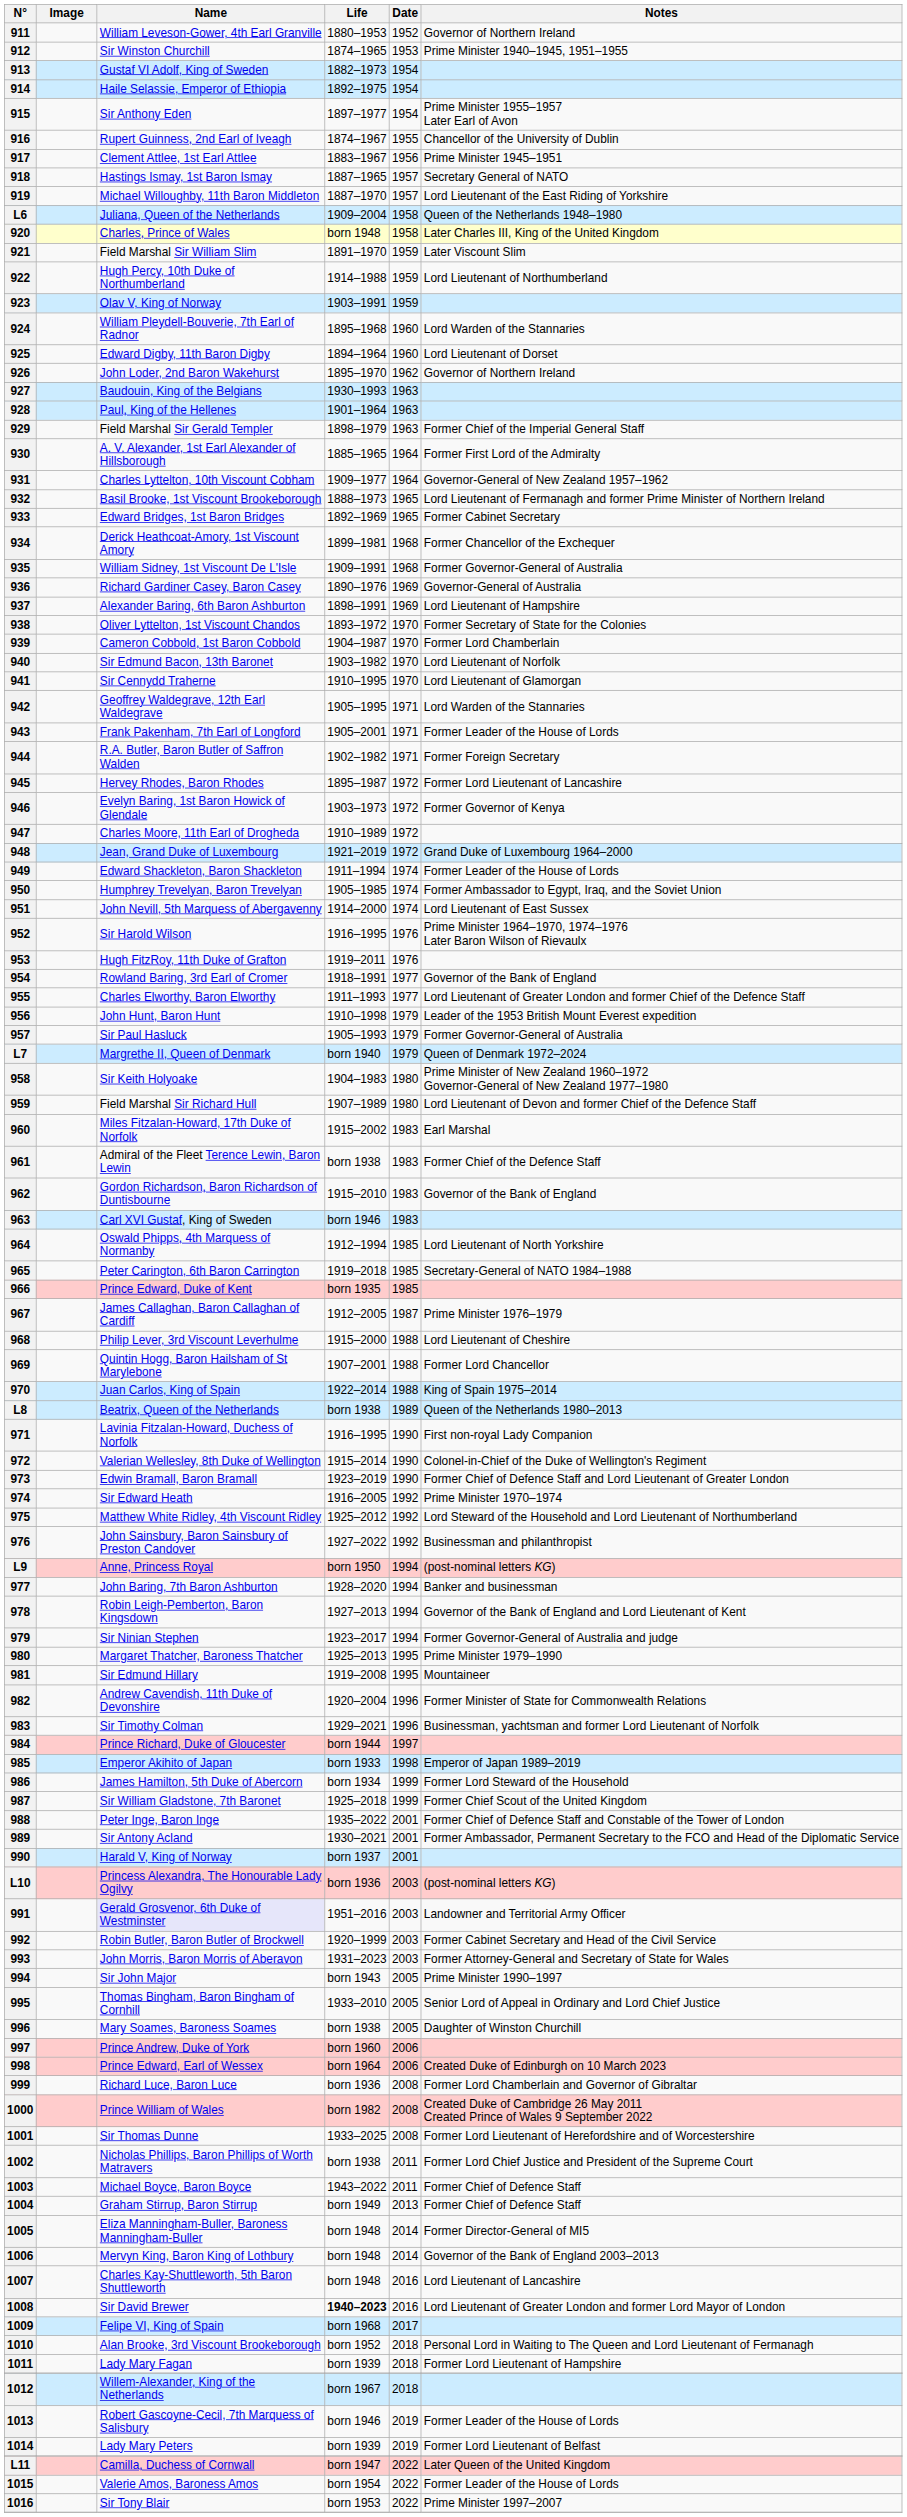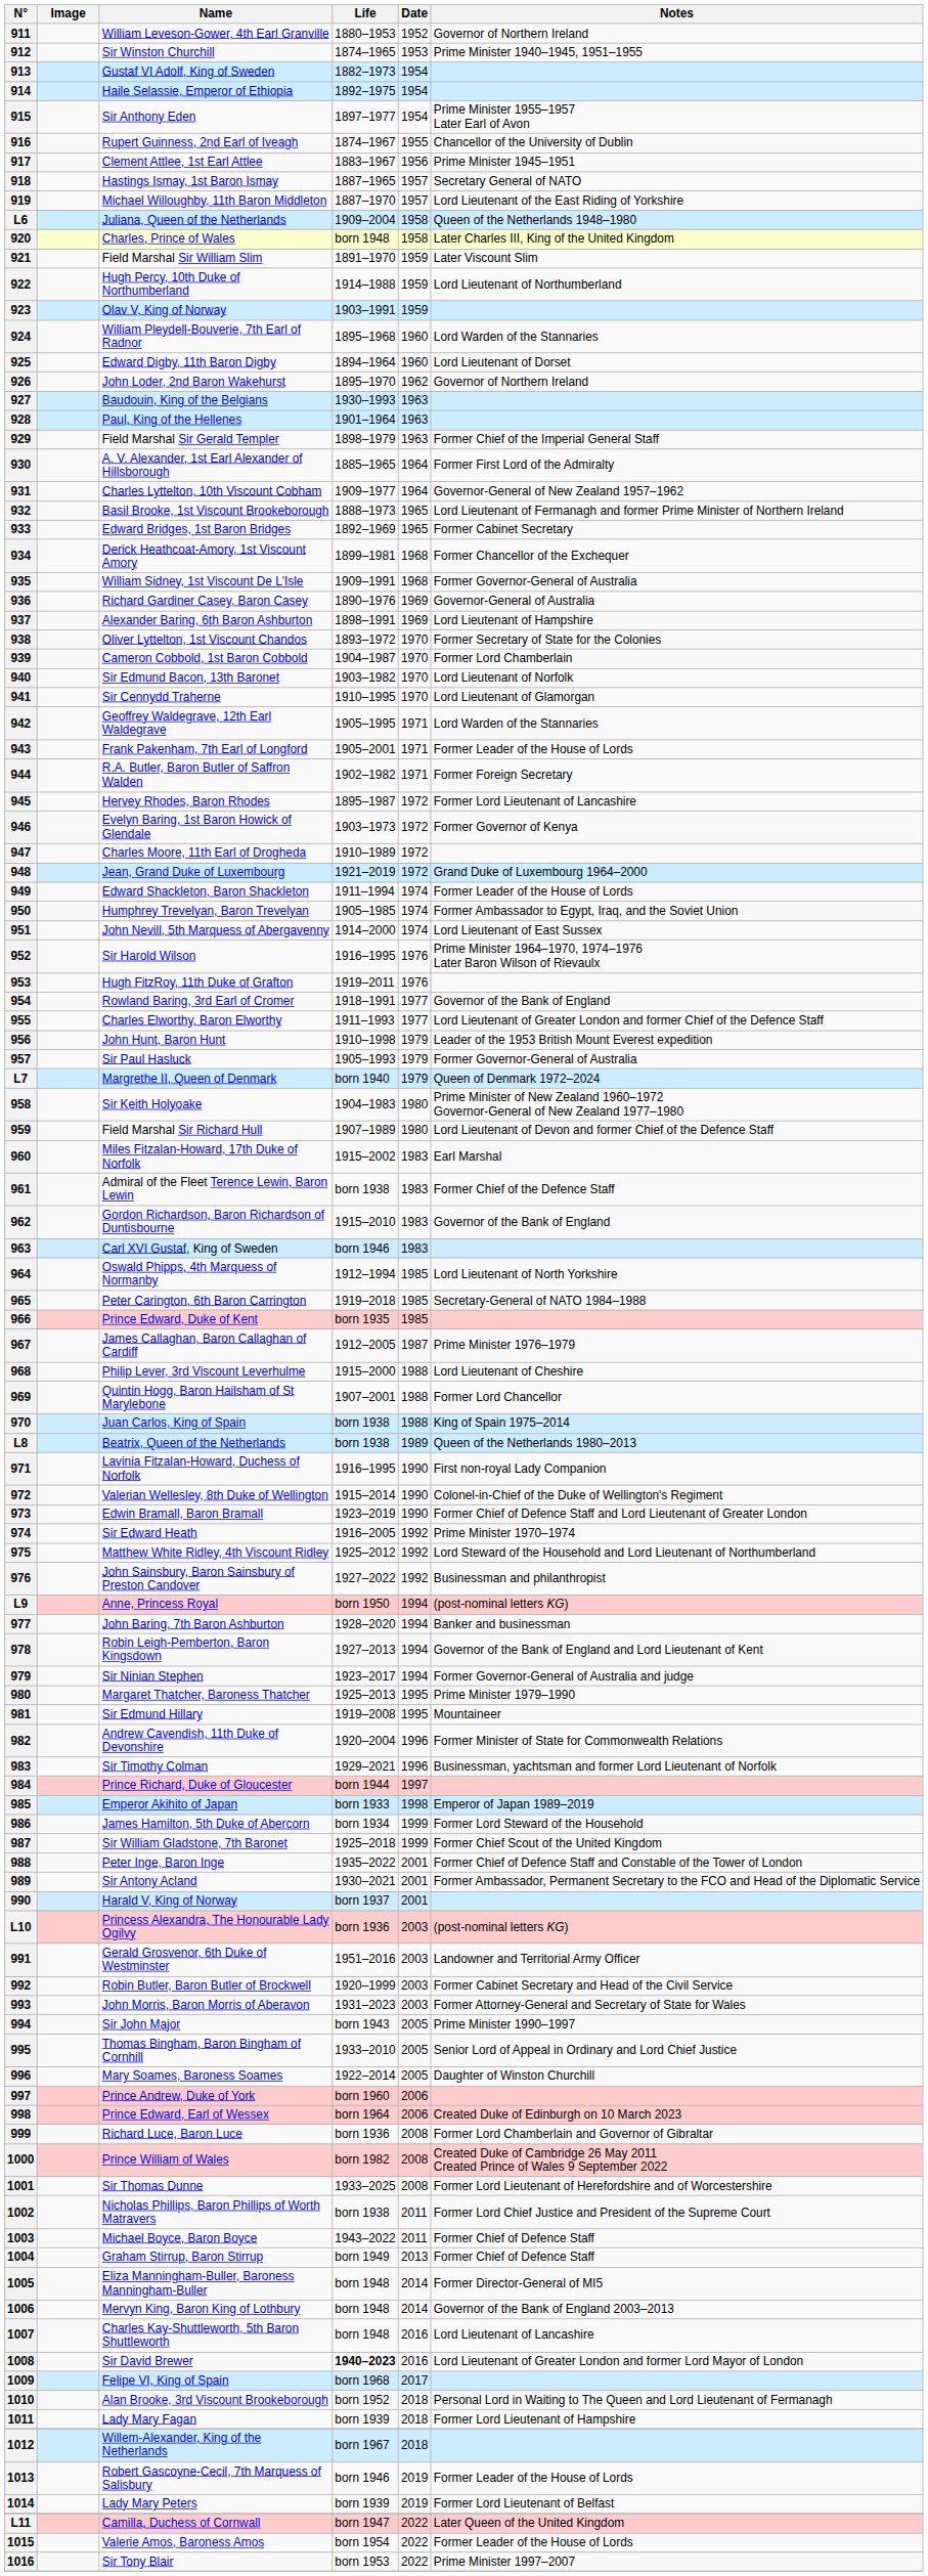970 | Life: 1922–2014 -> born 1938
991 | Name: lavender background -> no background
996 | Life: born 1938 -> 1922–2014
